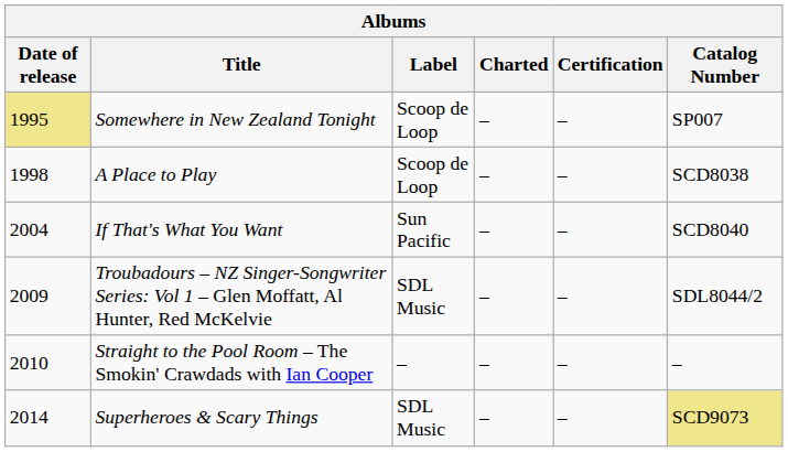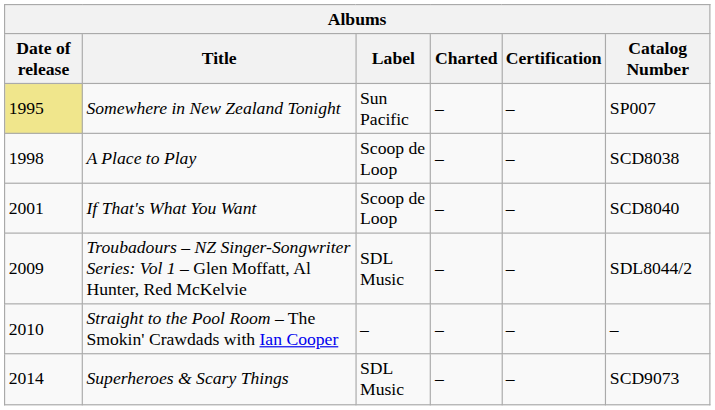Somewhere in New Zealand Tonight | Label: Scoop de Loop -> Sun Pacific
If That's What You Want | Date of release: 2004 -> 2001
If That's What You Want | Label: Sun Pacific -> Scoop de Loop
Superheroes & Scary Things | Catalog Number: khaki background -> no background
